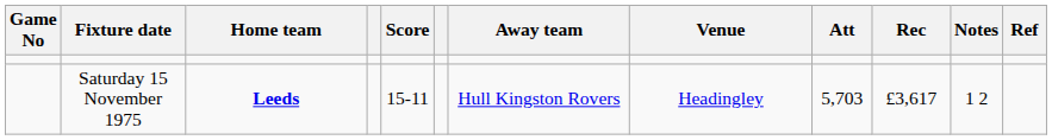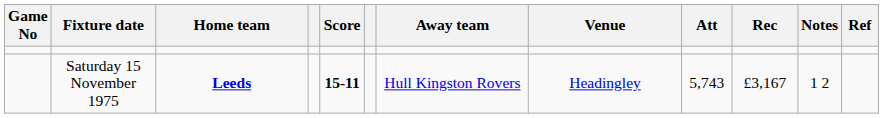Saturday 15 November 1975 | Score: normal -> bold
Saturday 15 November 1975 | Att: 5,703 -> 5,743
Saturday 15 November 1975 | Rec: £3,617 -> £3,167
